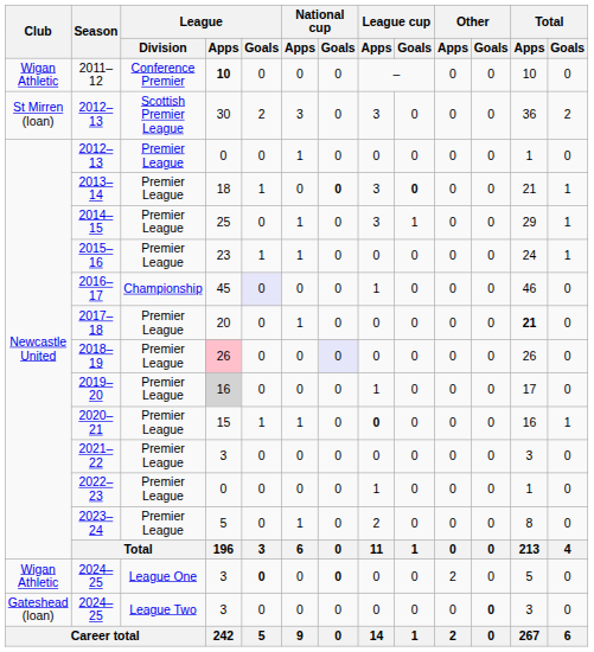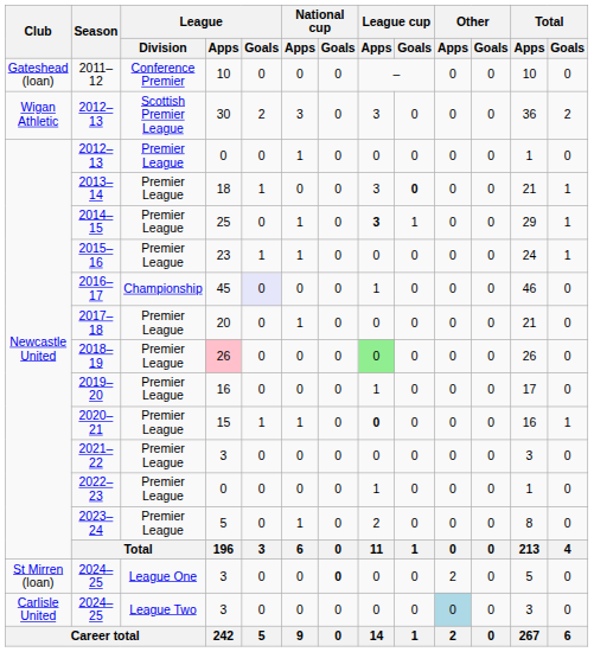2011–12 | Club: Wigan Athletic -> Gateshead (loan)
2011–12 | League / Apps: bold -> normal
2012–13 / Scottish Premier League | Club: St Mirren (loan) -> Wigan Athletic
2013–14 | National cup / Goals: bold -> normal
2014–15 | League cup / Apps: normal -> bold
2017–18 | Total / Apps: bold -> normal
2018–19 | National cup / Goals: lavender background -> no background
2018–19 | League cup / Apps: no background -> lightgreen background
2019–20 | League / Apps: lightgrey background -> no background
2024–25 / League One | Club: Wigan Athletic -> St Mirren (loan)
2024–25 / League One | League / Goals: bold -> normal
2024–25 / League Two | Club: Gateshead (loan) -> Carlisle United
2024–25 / League Two | Other / Apps: no background -> lightblue background
2024–25 / League Two | Other / Goals: bold -> normal
